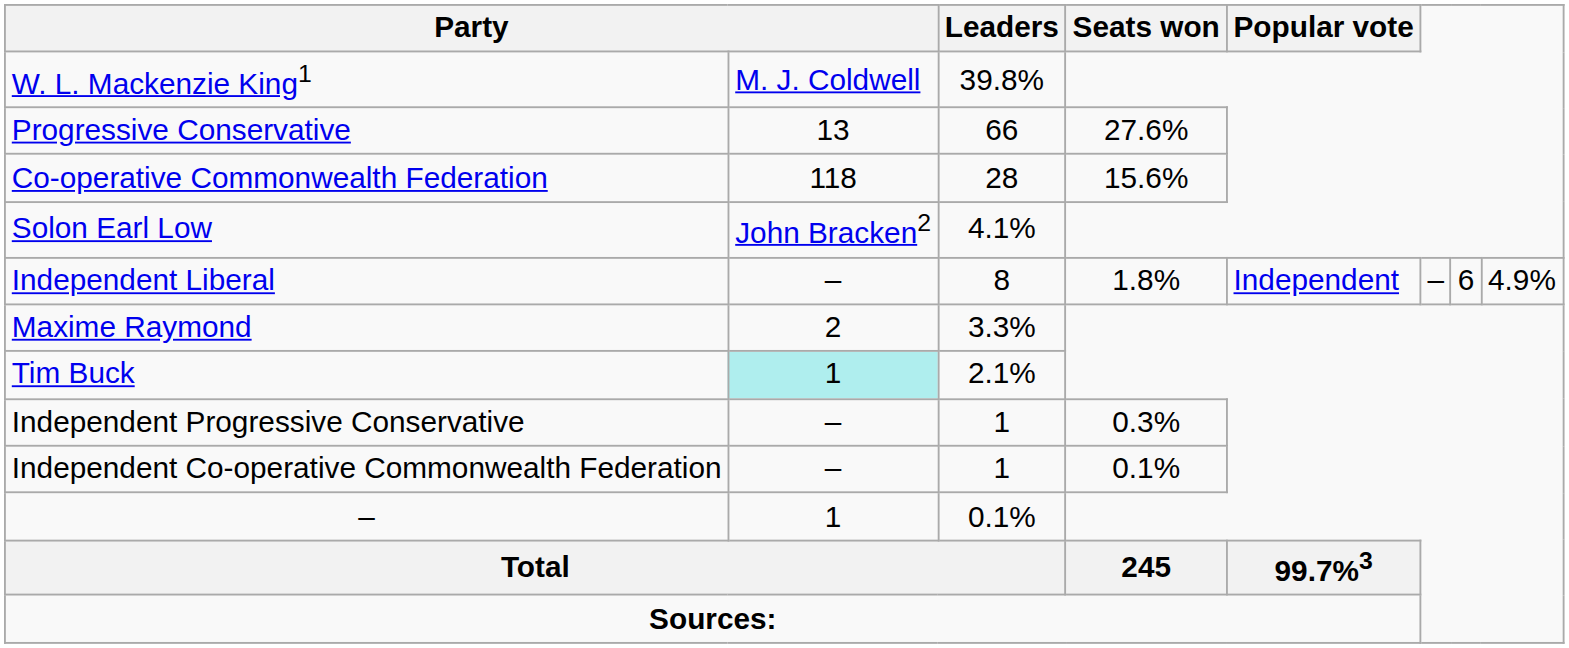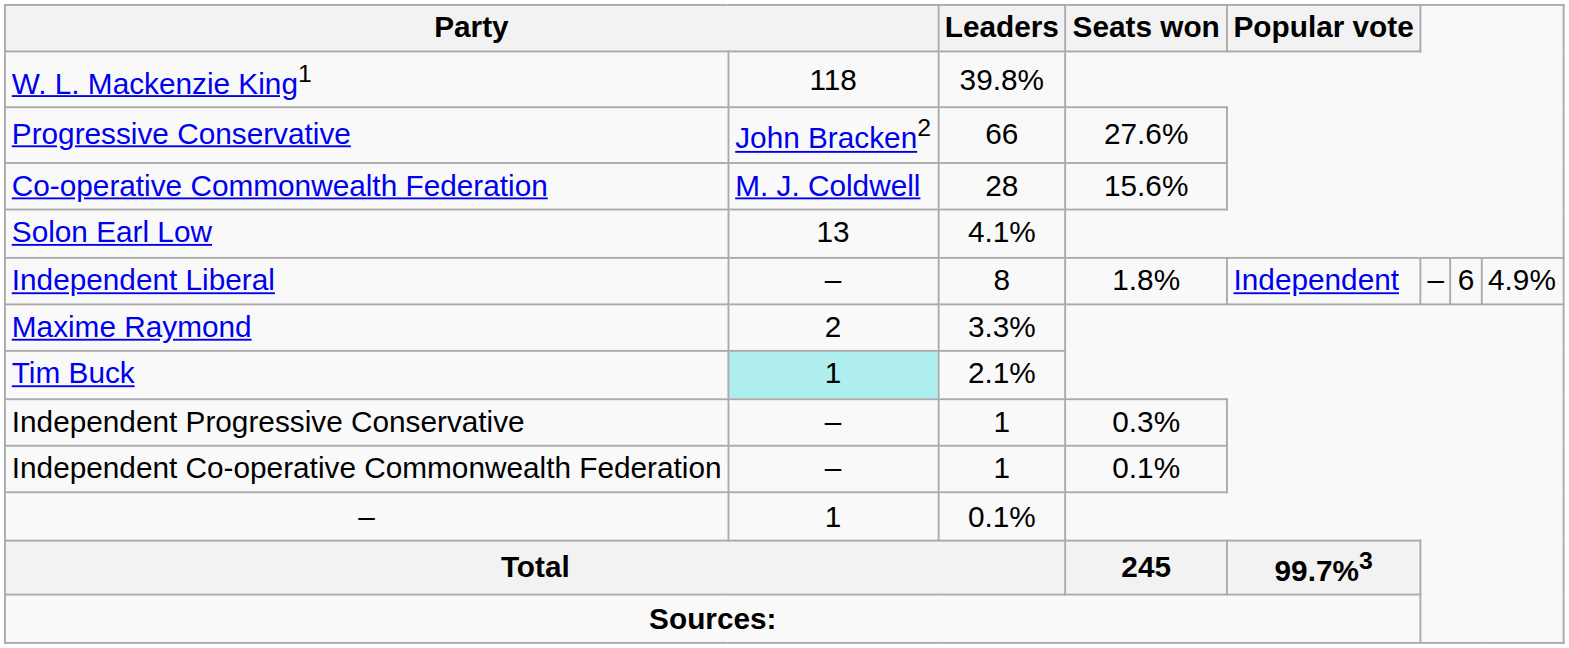W. L. Mackenzie King1 | column 2: M. J. Coldwell -> 118
Progressive Conservative | column 2: 13 -> John Bracken2
Co-operative Commonwealth Federation | column 2: 118 -> M. J. Coldwell
Solon Earl Low | column 2: John Bracken2 -> 13
